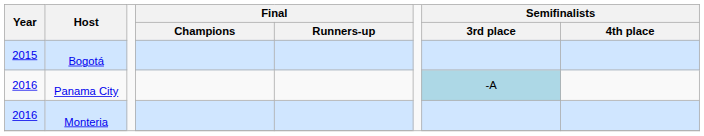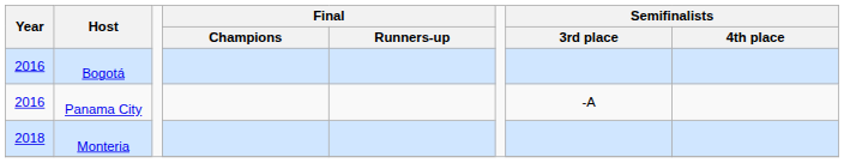Bogotá | Year: 2015 -> 2016
Panama City | Semifinalists / 3rd place: lightblue background -> no background
Monteria | Year: 2016 -> 2018
